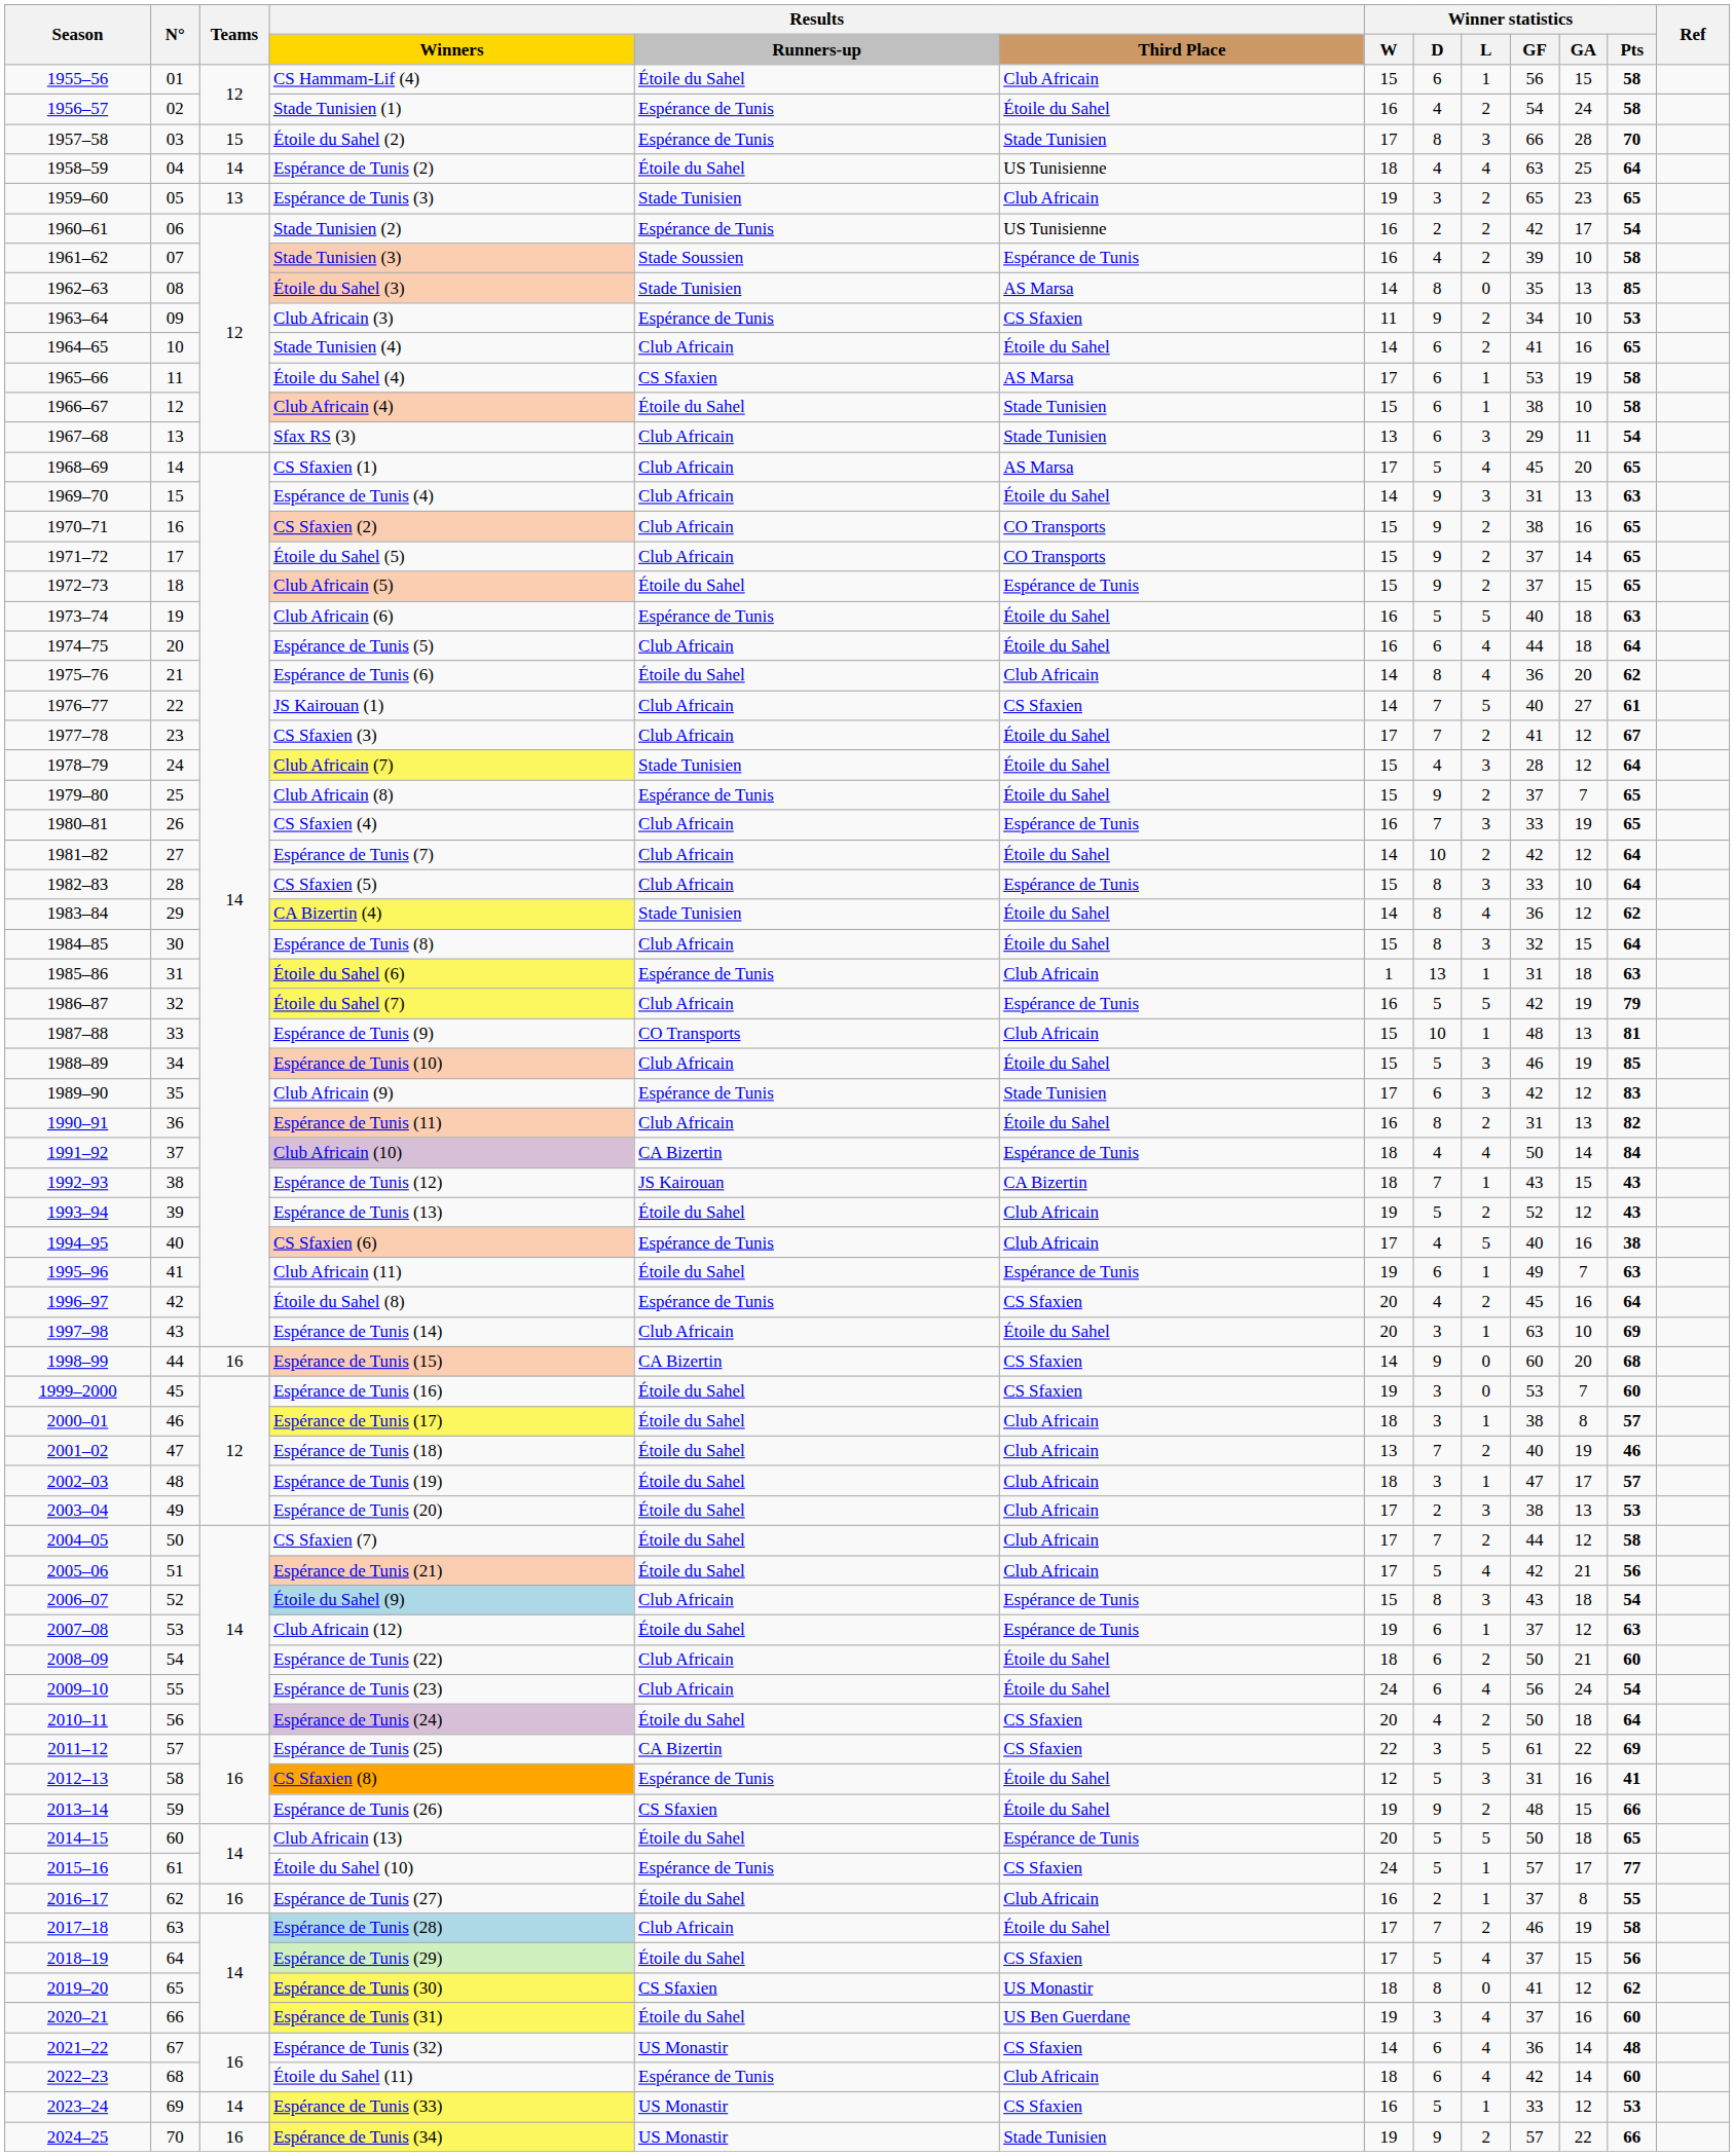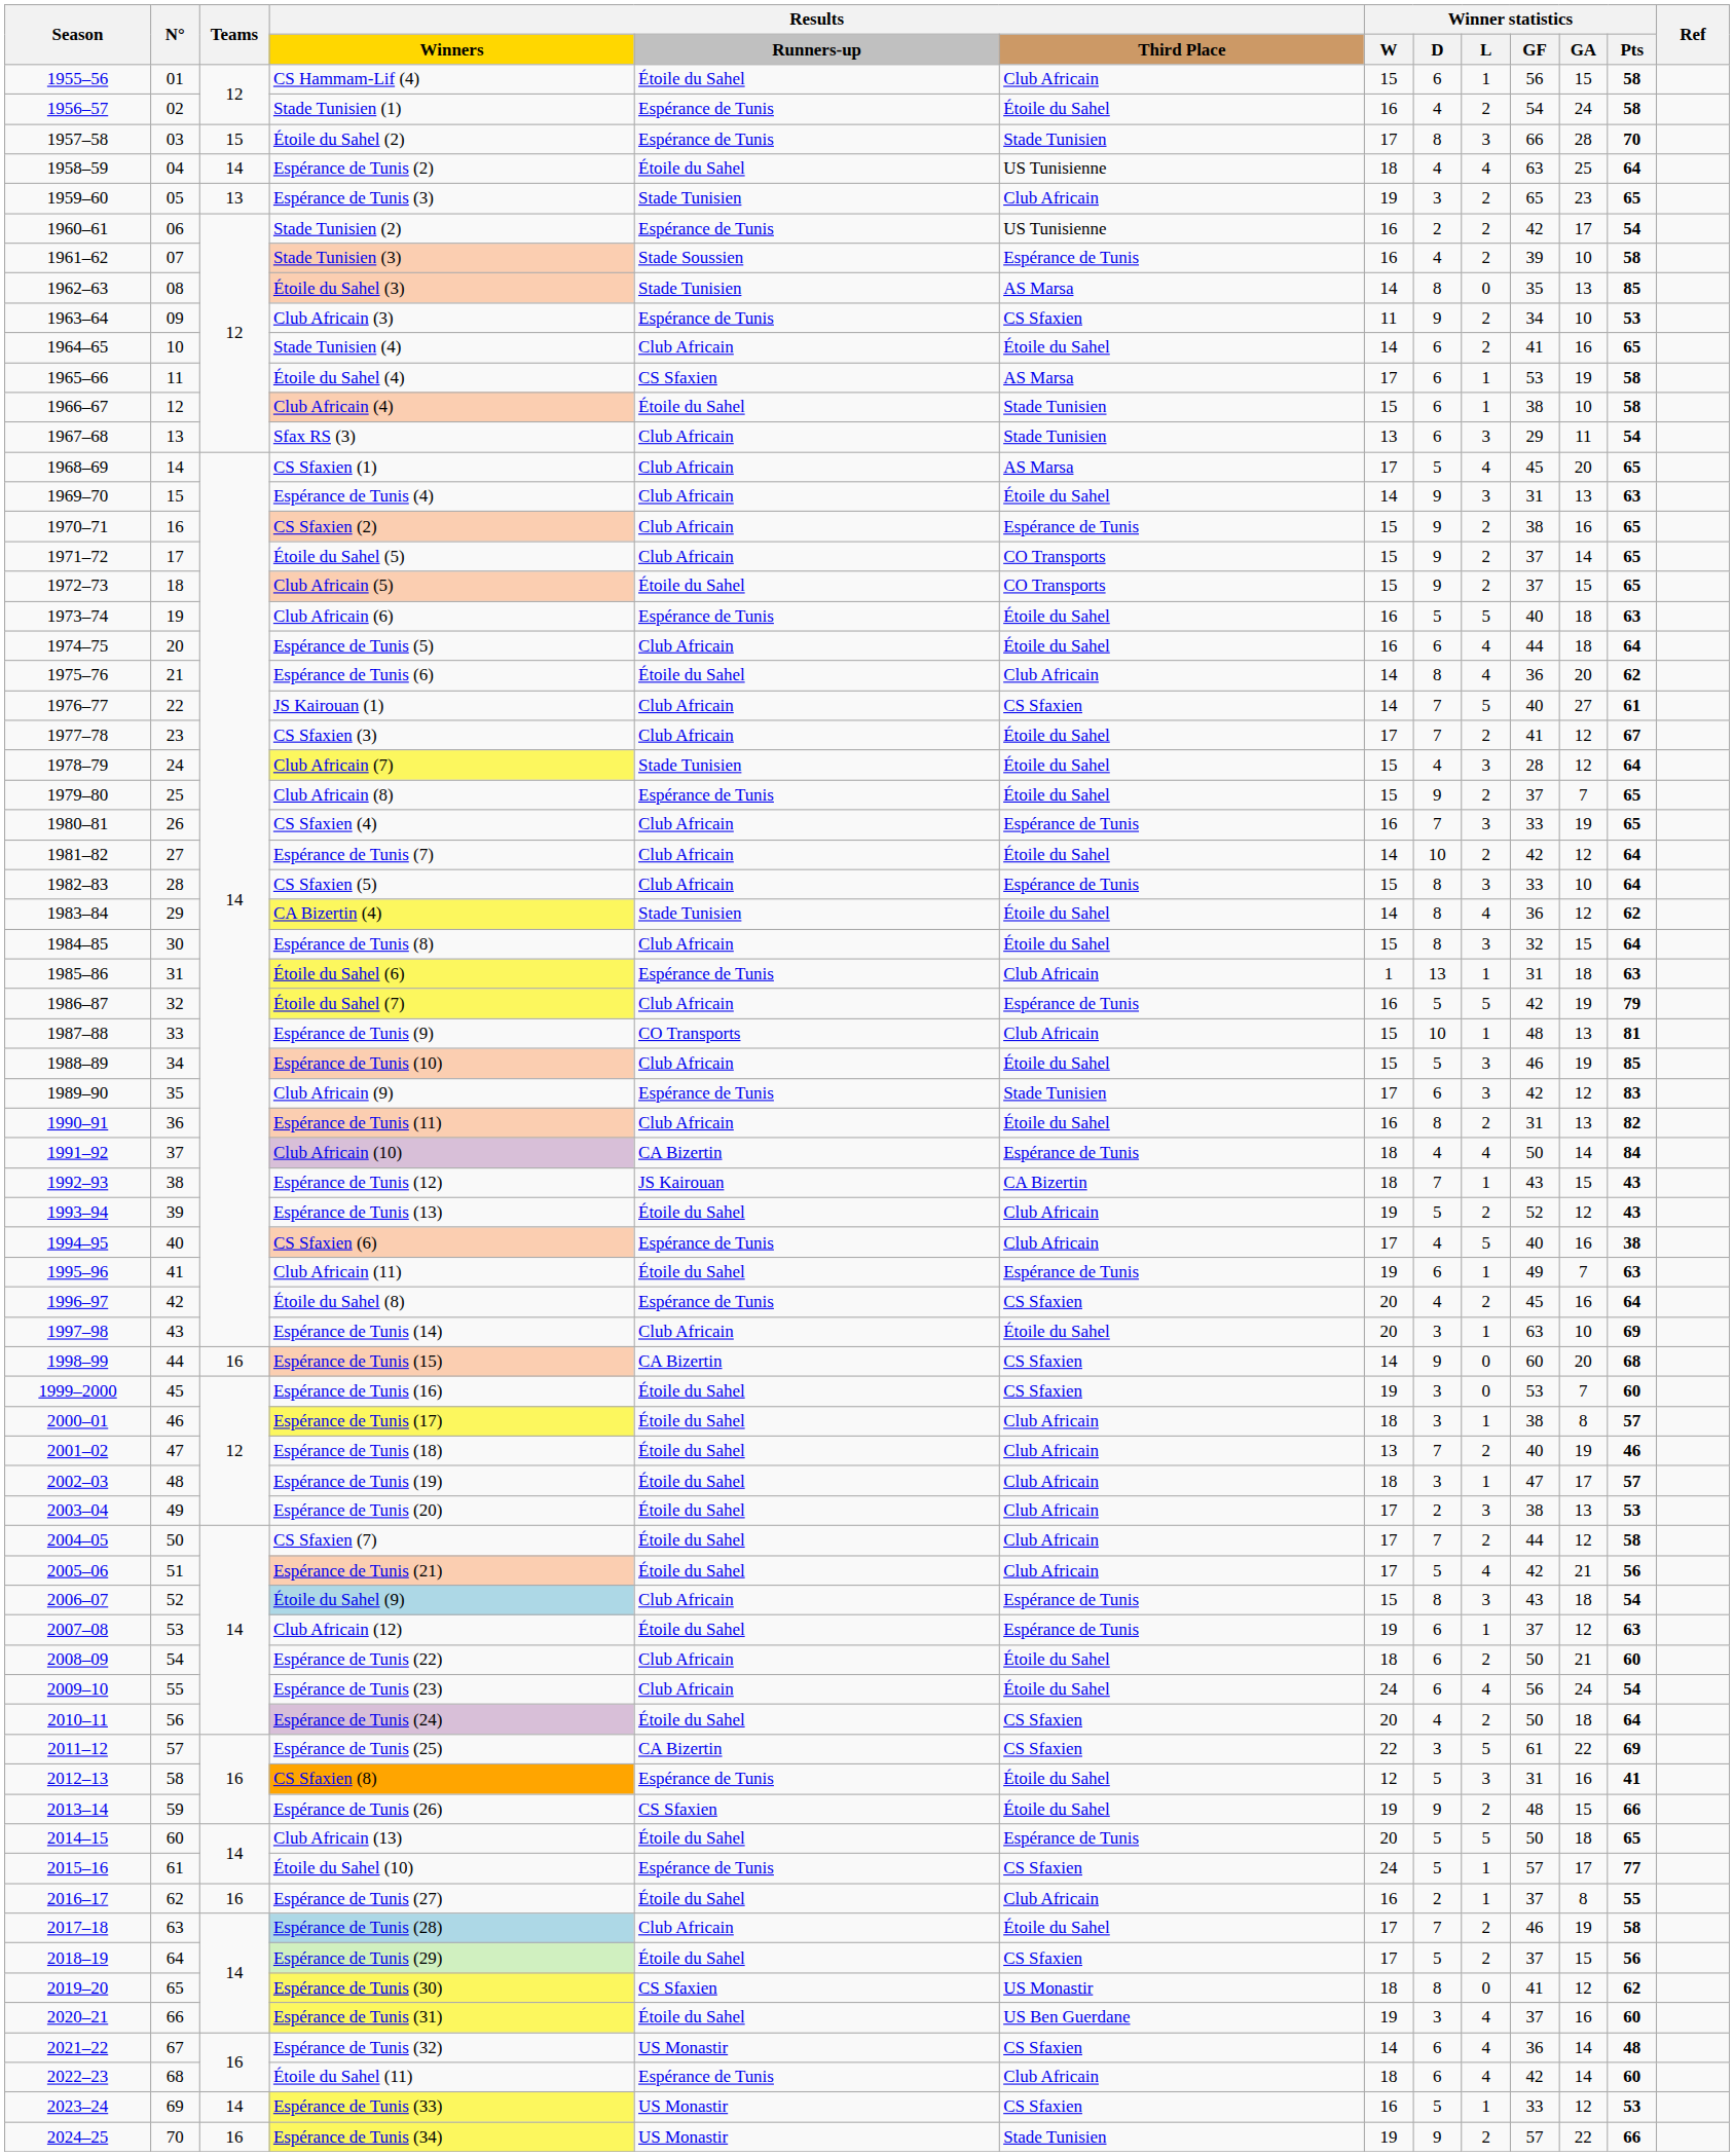CS Sfaxien (2) | Results / Third Place: CO Transports -> Espérance de Tunis
Club Africain (5) | Results / Third Place: Espérance de Tunis -> CO Transports
Espérance de Tunis (29) | Winner statistics / L: 4 -> 2
